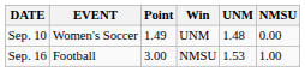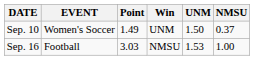Sep. 10 | UNM: 1.48 -> 1.50
Sep. 10 | NMSU: 0.00 -> 0.37
Sep. 16 | Point: 3.00 -> 3.03
